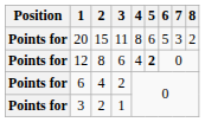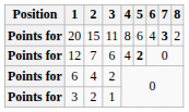20 | 6: 5 -> 4
20 | 7: normal -> bold
12 | 2: 8 -> 7
